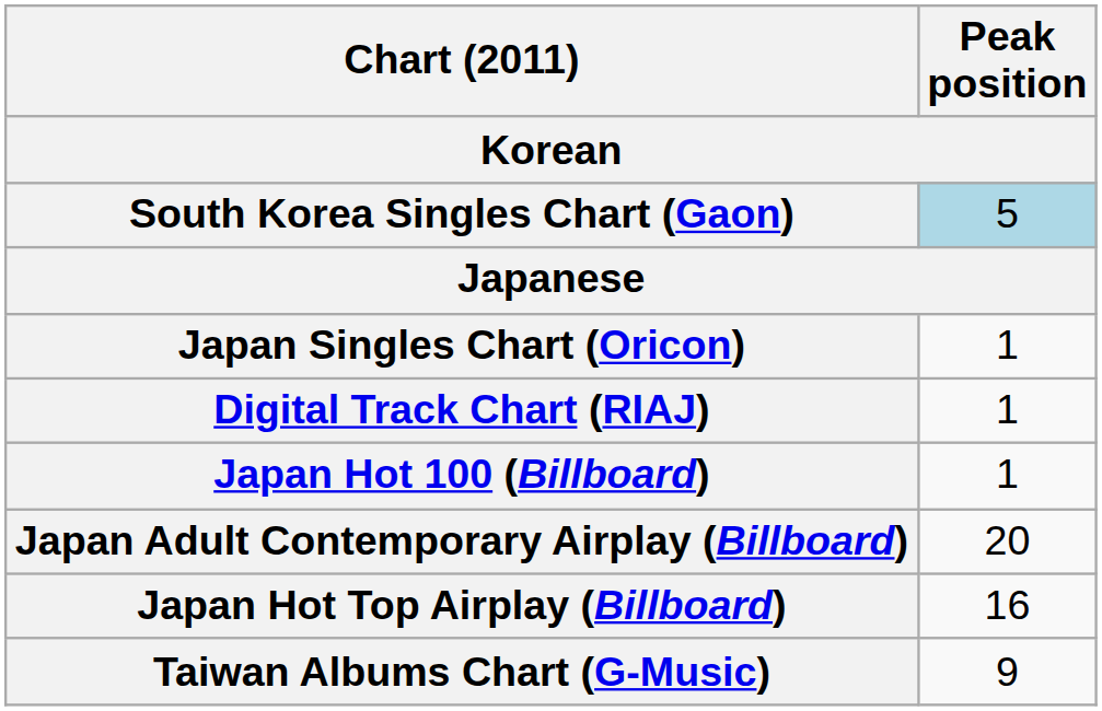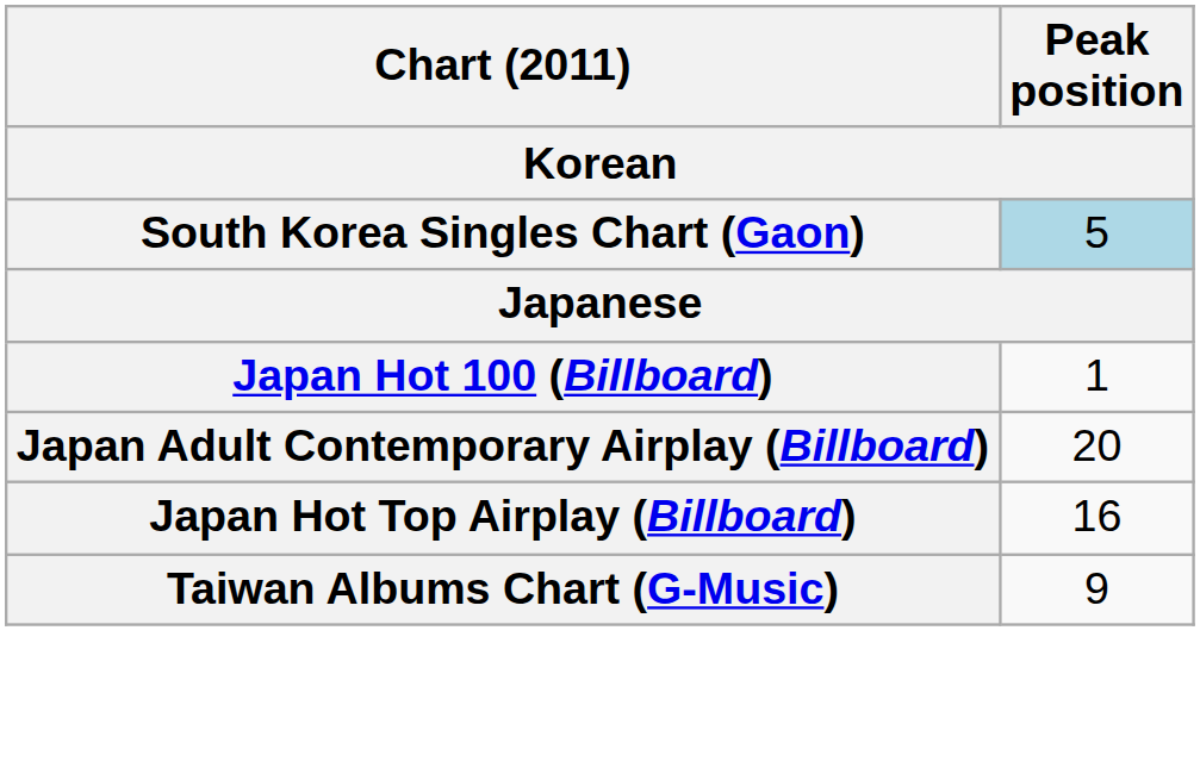- row: Japan Singles Chart (Oricon) | 1
- row: Digital Track Chart (RIAJ) | 1
